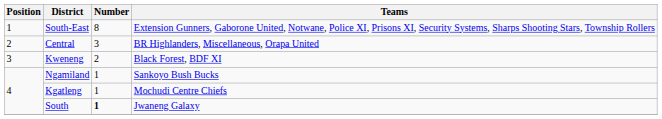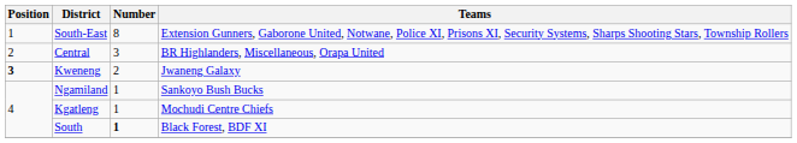Kweneng | Position: normal -> bold
Kweneng | Teams: Black Forest, BDF XI -> Jwaneng Galaxy
South | Teams: Jwaneng Galaxy -> Black Forest, BDF XI
